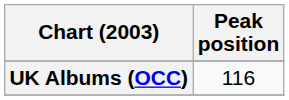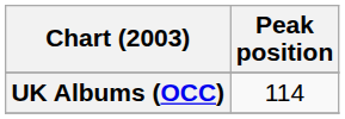UK Albums (OCC) | Peak position: 116 -> 114
